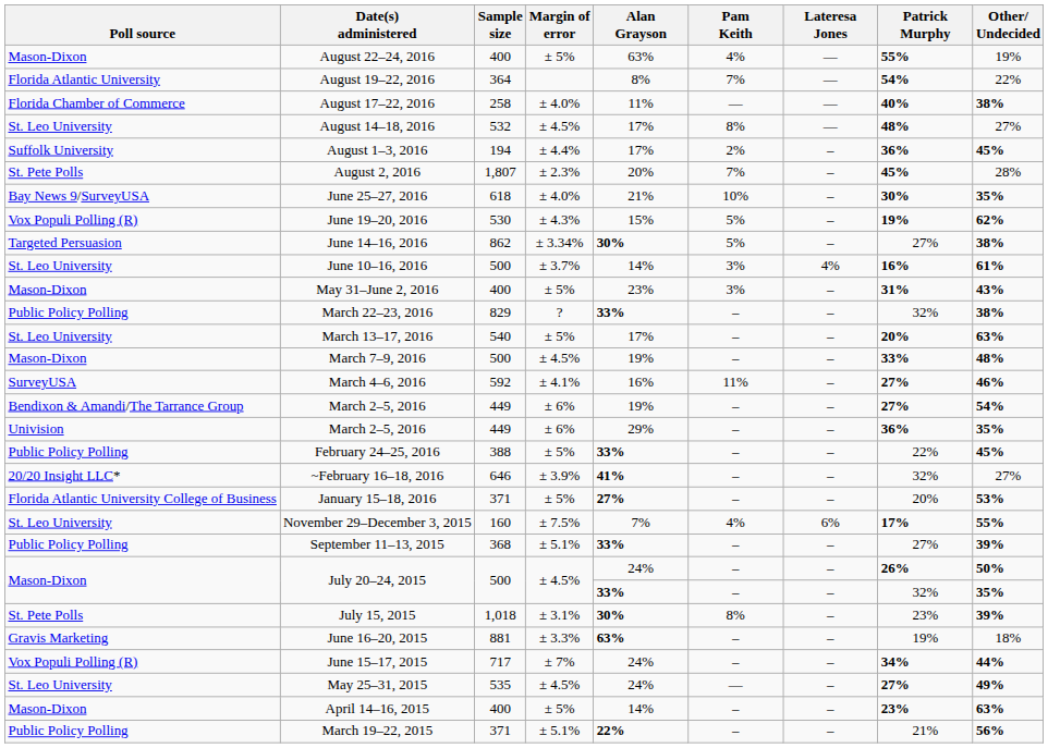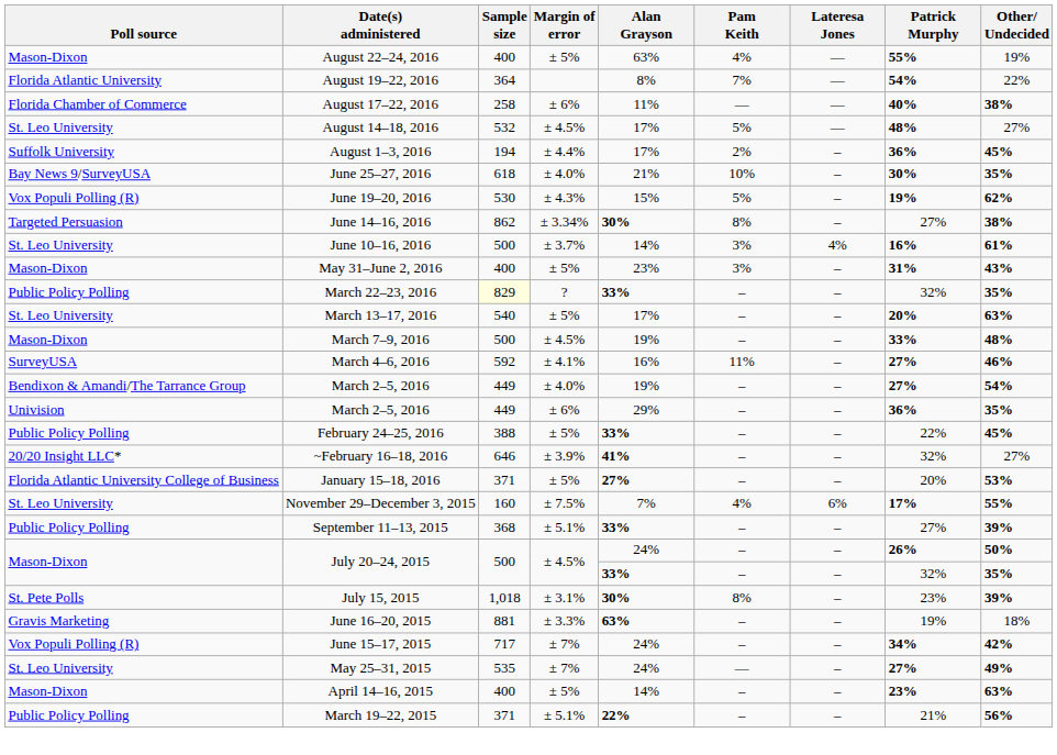August 17–22, 2016 | Margin of error: ± 4.0% -> ± 6%
August 14–18, 2016 | Pam Keith: 8% -> 5%
- row: St. Pete Polls | August 2, 2016 | 1,807 | ± 2.3% | 20% | 7% | – | 45% | 28%
June 14–16, 2016 | Pam Keith: 5% -> 8%
March 22–23, 2016 | Sample size: no background -> lightyellow background
March 22–23, 2016 | Other/ Undecided: 38% -> 35%
Bendixon & Amandi/The Tarrance Group / March 2–5, 2016 | Margin of error: ± 6% -> ± 4.0%
June 15–17, 2015 | Other/ Undecided: 44% -> 42%
May 25–31, 2015 | Margin of error: ± 4.5% -> ± 7%
